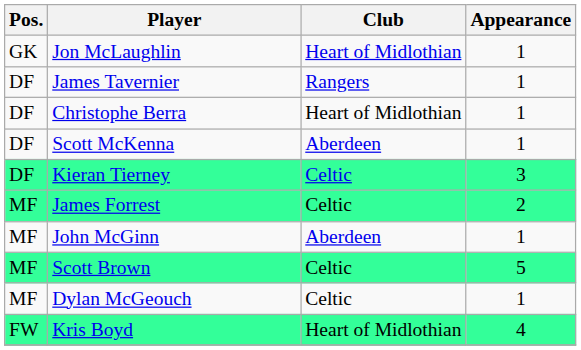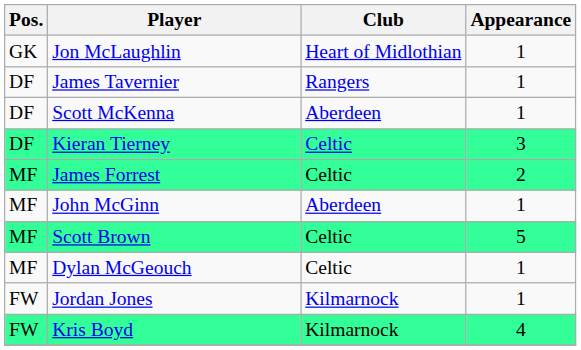- row: DF | Christophe Berra | Heart of Midlothian | 1
+ row: FW | Jordan Jones | Kilmarnock | 1
Kris Boyd | Club: Heart of Midlothian -> Kilmarnock
